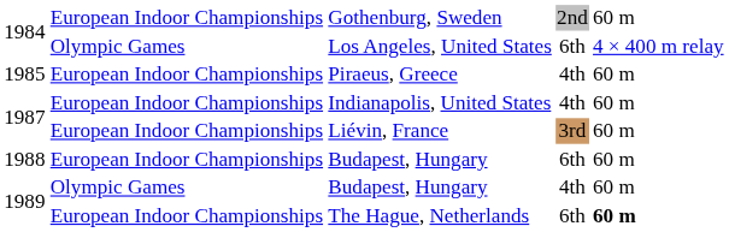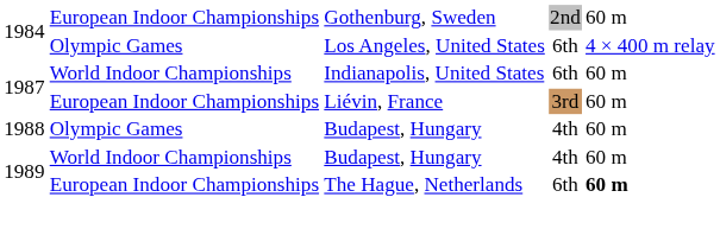- row: 1985 | European Indoor Championships | Piraeus, Greece | 4th | 60 m
Indianapolis, United States | column 2: European Indoor Championships -> World Indoor Championships
Indianapolis, United States | column 4: 4th -> 6th
1988 / Budapest, Hungary | column 2: European Indoor Championships -> Olympic Games
1988 / Budapest, Hungary | column 4: 6th -> 4th
1989 / Budapest, Hungary | column 2: Olympic Games -> World Indoor Championships
